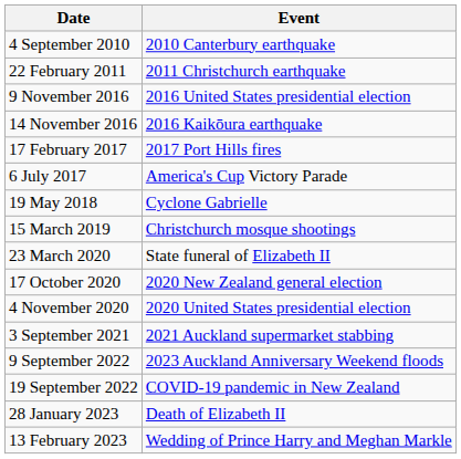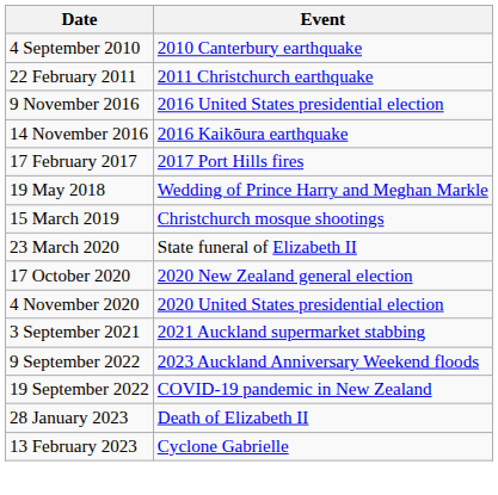- row: 6 July 2017 | America's Cup Victory Parade
19 May 2018 | Event: Cyclone Gabrielle -> Wedding of Prince Harry and Meghan Markle
13 February 2023 | Event: Wedding of Prince Harry and Meghan Markle -> Cyclone Gabrielle
